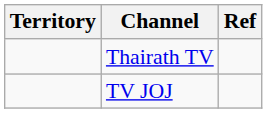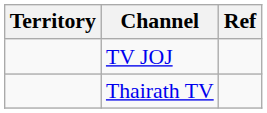rows swapped: TV JOJ <-> Thairath TV
